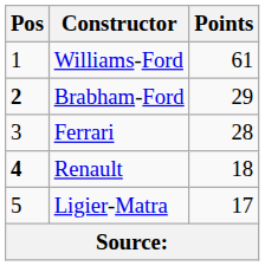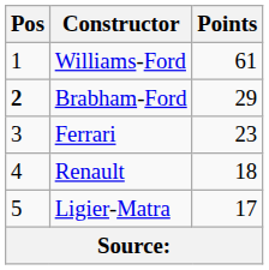Ferrari | Points: 28 -> 23
Renault | Pos: bold -> normal
